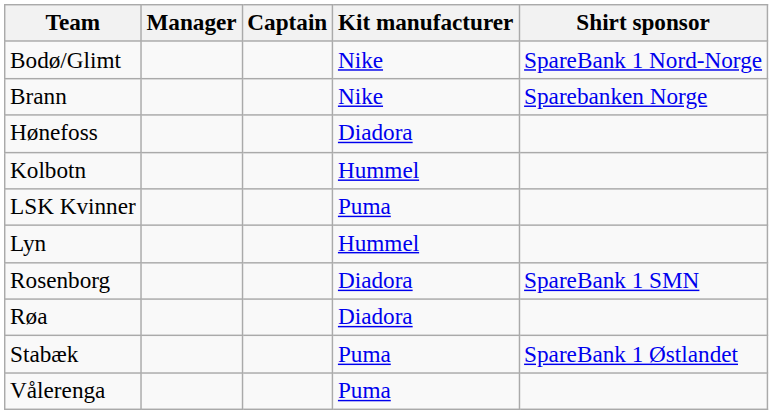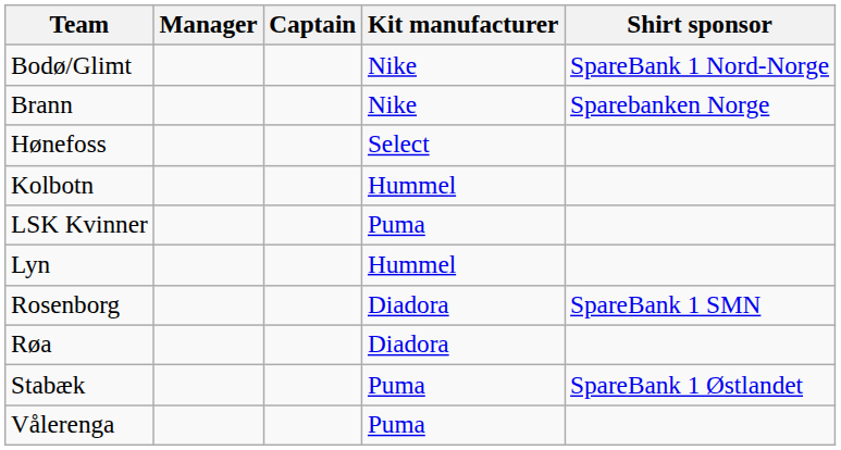Hønefoss | Kit manufacturer: Diadora -> Select
